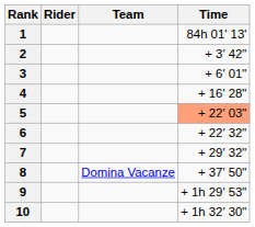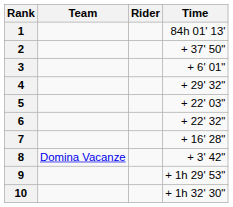columns swapped: Rider <-> Team
2 | Time: + 3' 42" -> + 37' 50"
4 | Time: + 16' 28" -> + 29' 32"
5 | Time: lightsalmon background -> no background
7 | Time: + 29' 32" -> + 16' 28"
8 | Time: + 37' 50" -> + 3' 42"
